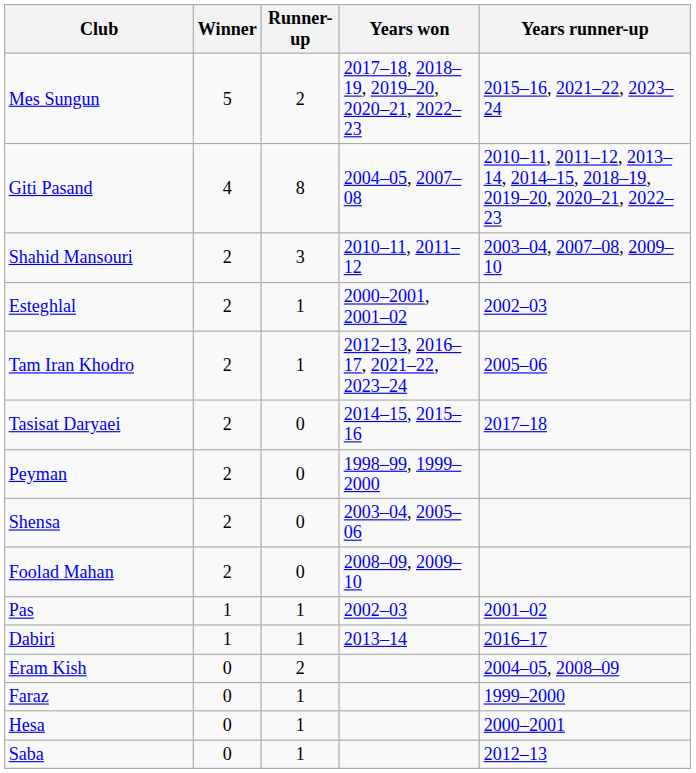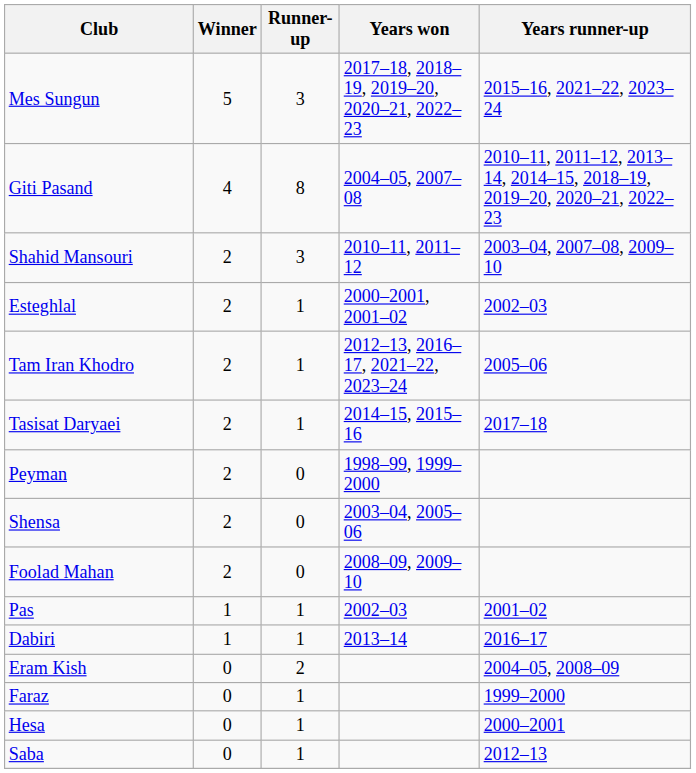Mes Sungun | Runner-up: 2 -> 3
Tasisat Daryaei | Runner-up: 0 -> 1
